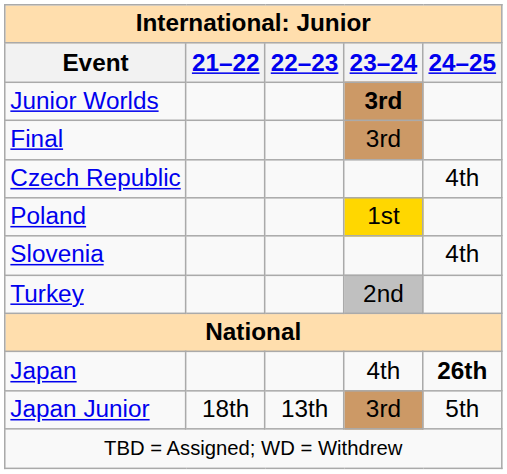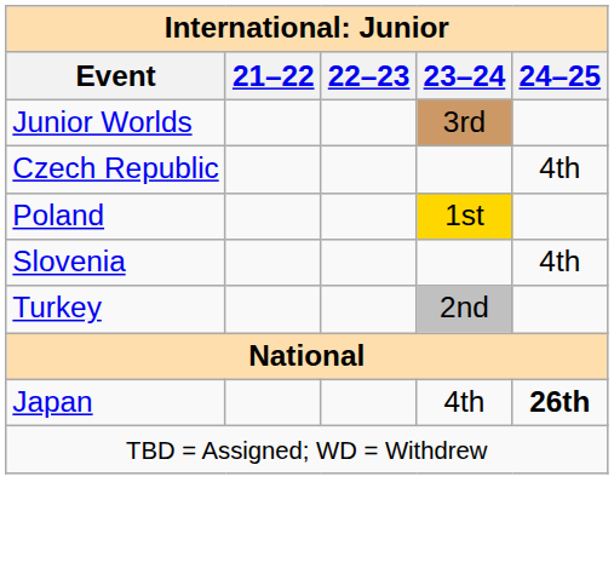Junior Worlds | 23–24: bold -> normal
- row: Final | 3rd
- row: Japan Junior | 18th | 13th | 3rd | 5th
